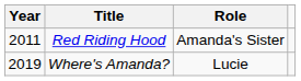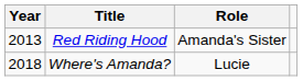Red Riding Hood | Year: 2011 -> 2013
Where's Amanda? | Year: 2019 -> 2018
